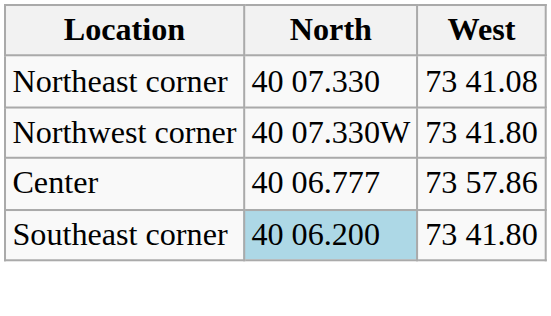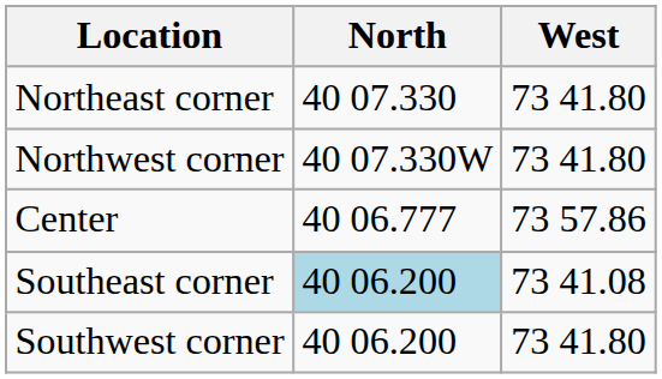Northeast corner | West: 73 41.08 -> 73 41.80
Southeast corner | West: 73 41.80 -> 73 41.08
+ row: Southwest corner | 40 06.200 | 73 41.80
